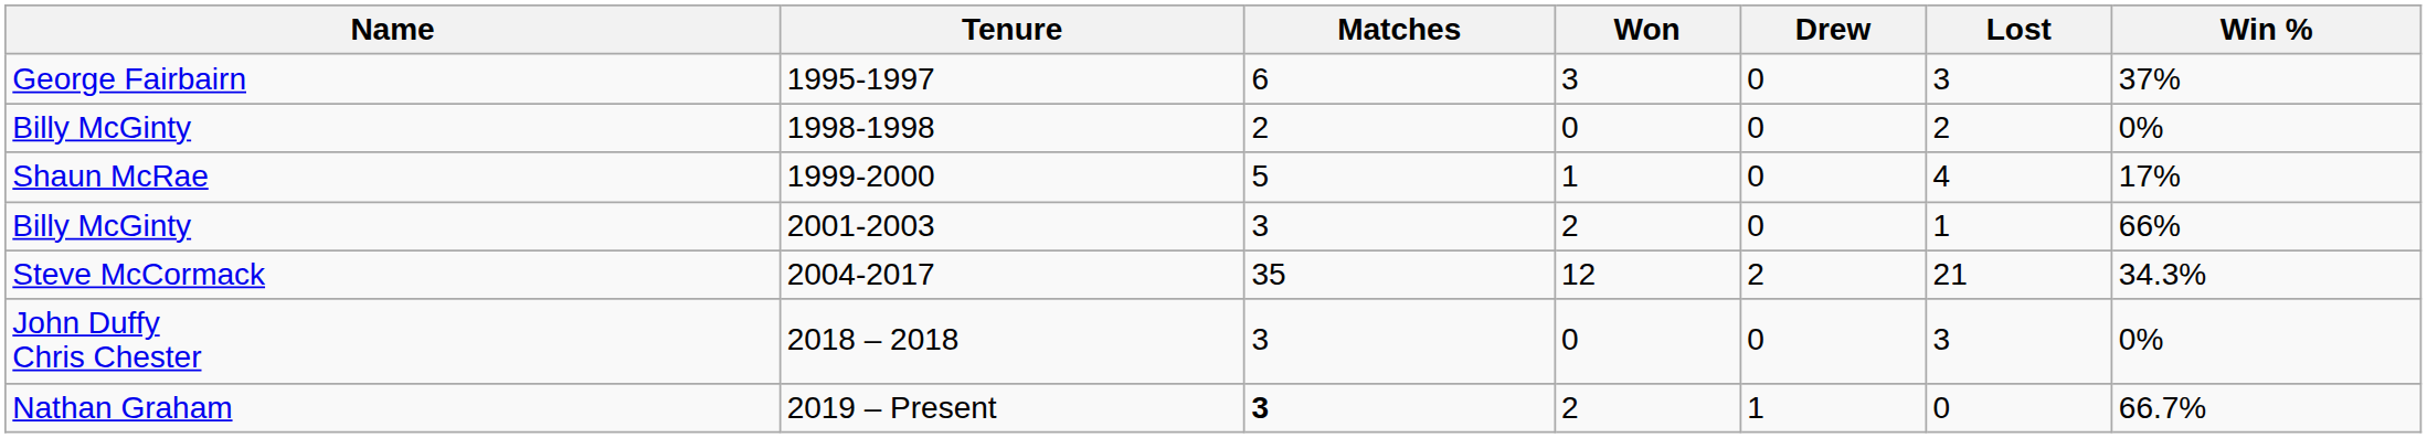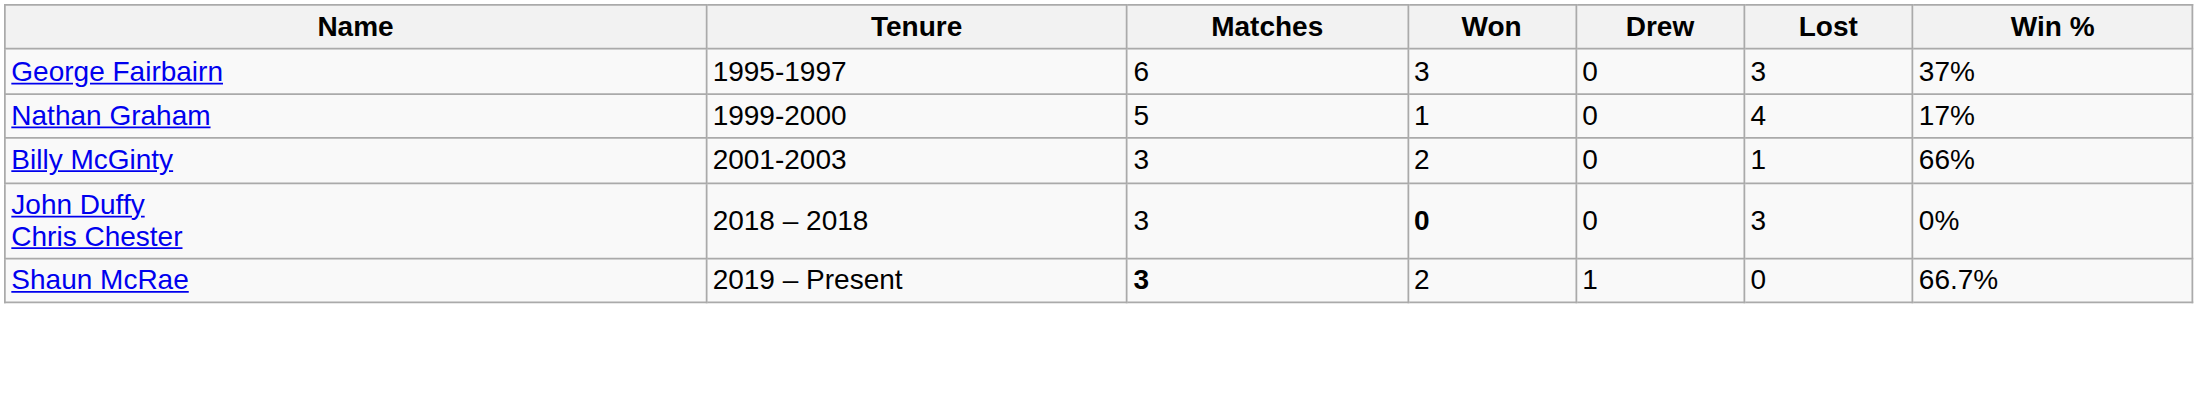- row: Billy McGinty | 1998-1998 | 2 | 0 | 0 | 2 | 0%
1999-2000 | Name: Shaun McRae -> Nathan Graham
- row: Steve McCormack | 2004-2017 | 35 | 12 | 2 | 21 | 34.3%
2018 – 2018 | Won: normal -> bold
2019 – Present | Name: Nathan Graham -> Shaun McRae
